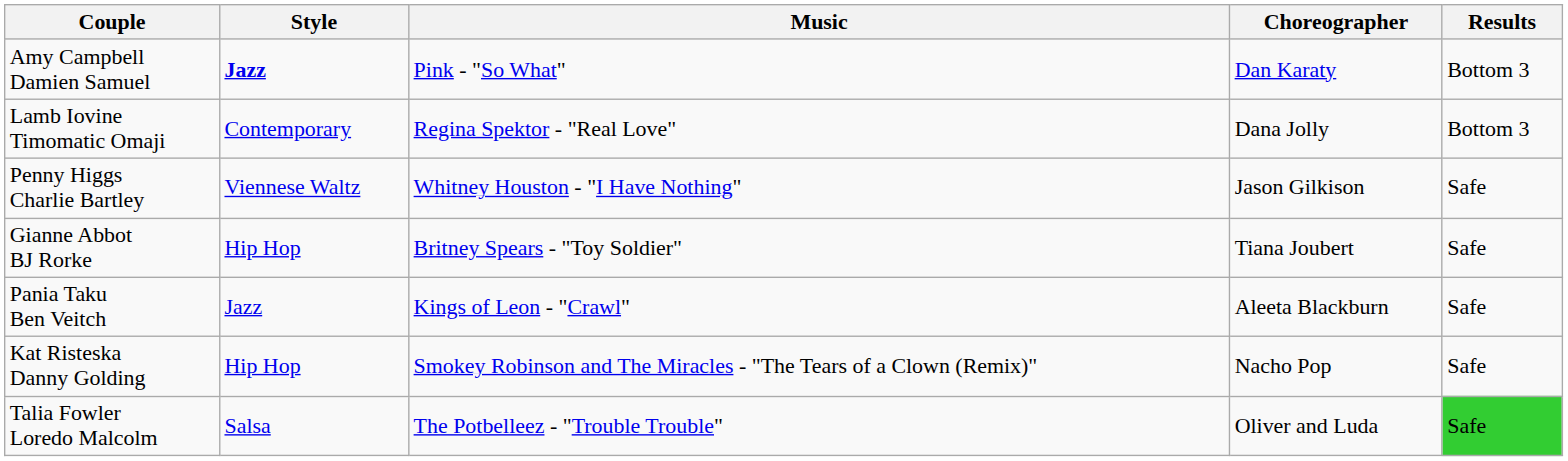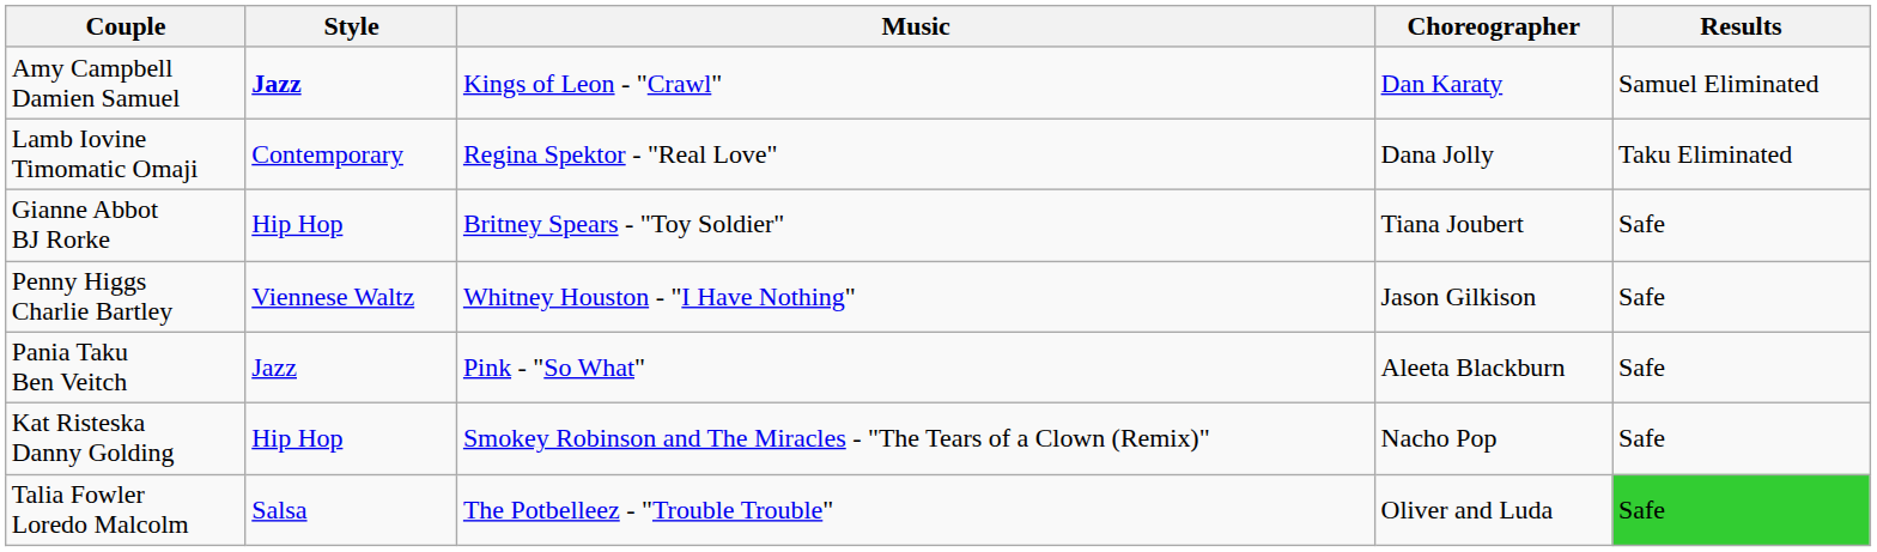Amy Campbell Damien Samuel | Music: Pink - "So What" -> Kings of Leon - "Crawl"
Amy Campbell Damien Samuel | Results: Bottom 3 -> Samuel Eliminated
Lamb Iovine Timomatic Omaji | Results: Bottom 3 -> Taku Eliminated
rows swapped: Gianne Abbot BJ Rorke <-> Penny Higgs Charlie Bartley
Pania Taku Ben Veitch | Music: Kings of Leon - "Crawl" -> Pink - "So What"
